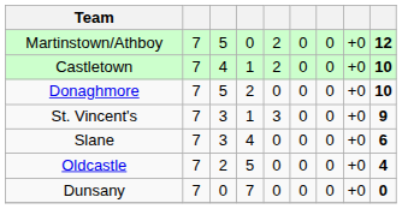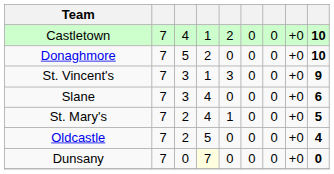- row: Martinstown/Athboy | 7 | 5 | 0 | 2 | 0 | 0 | +0 | 12
+ row: St. Mary's | 7 | 2 | 4 | 1 | 0 | 0 | +0 | 5
Dunsany | column 4: no background -> lightyellow background
